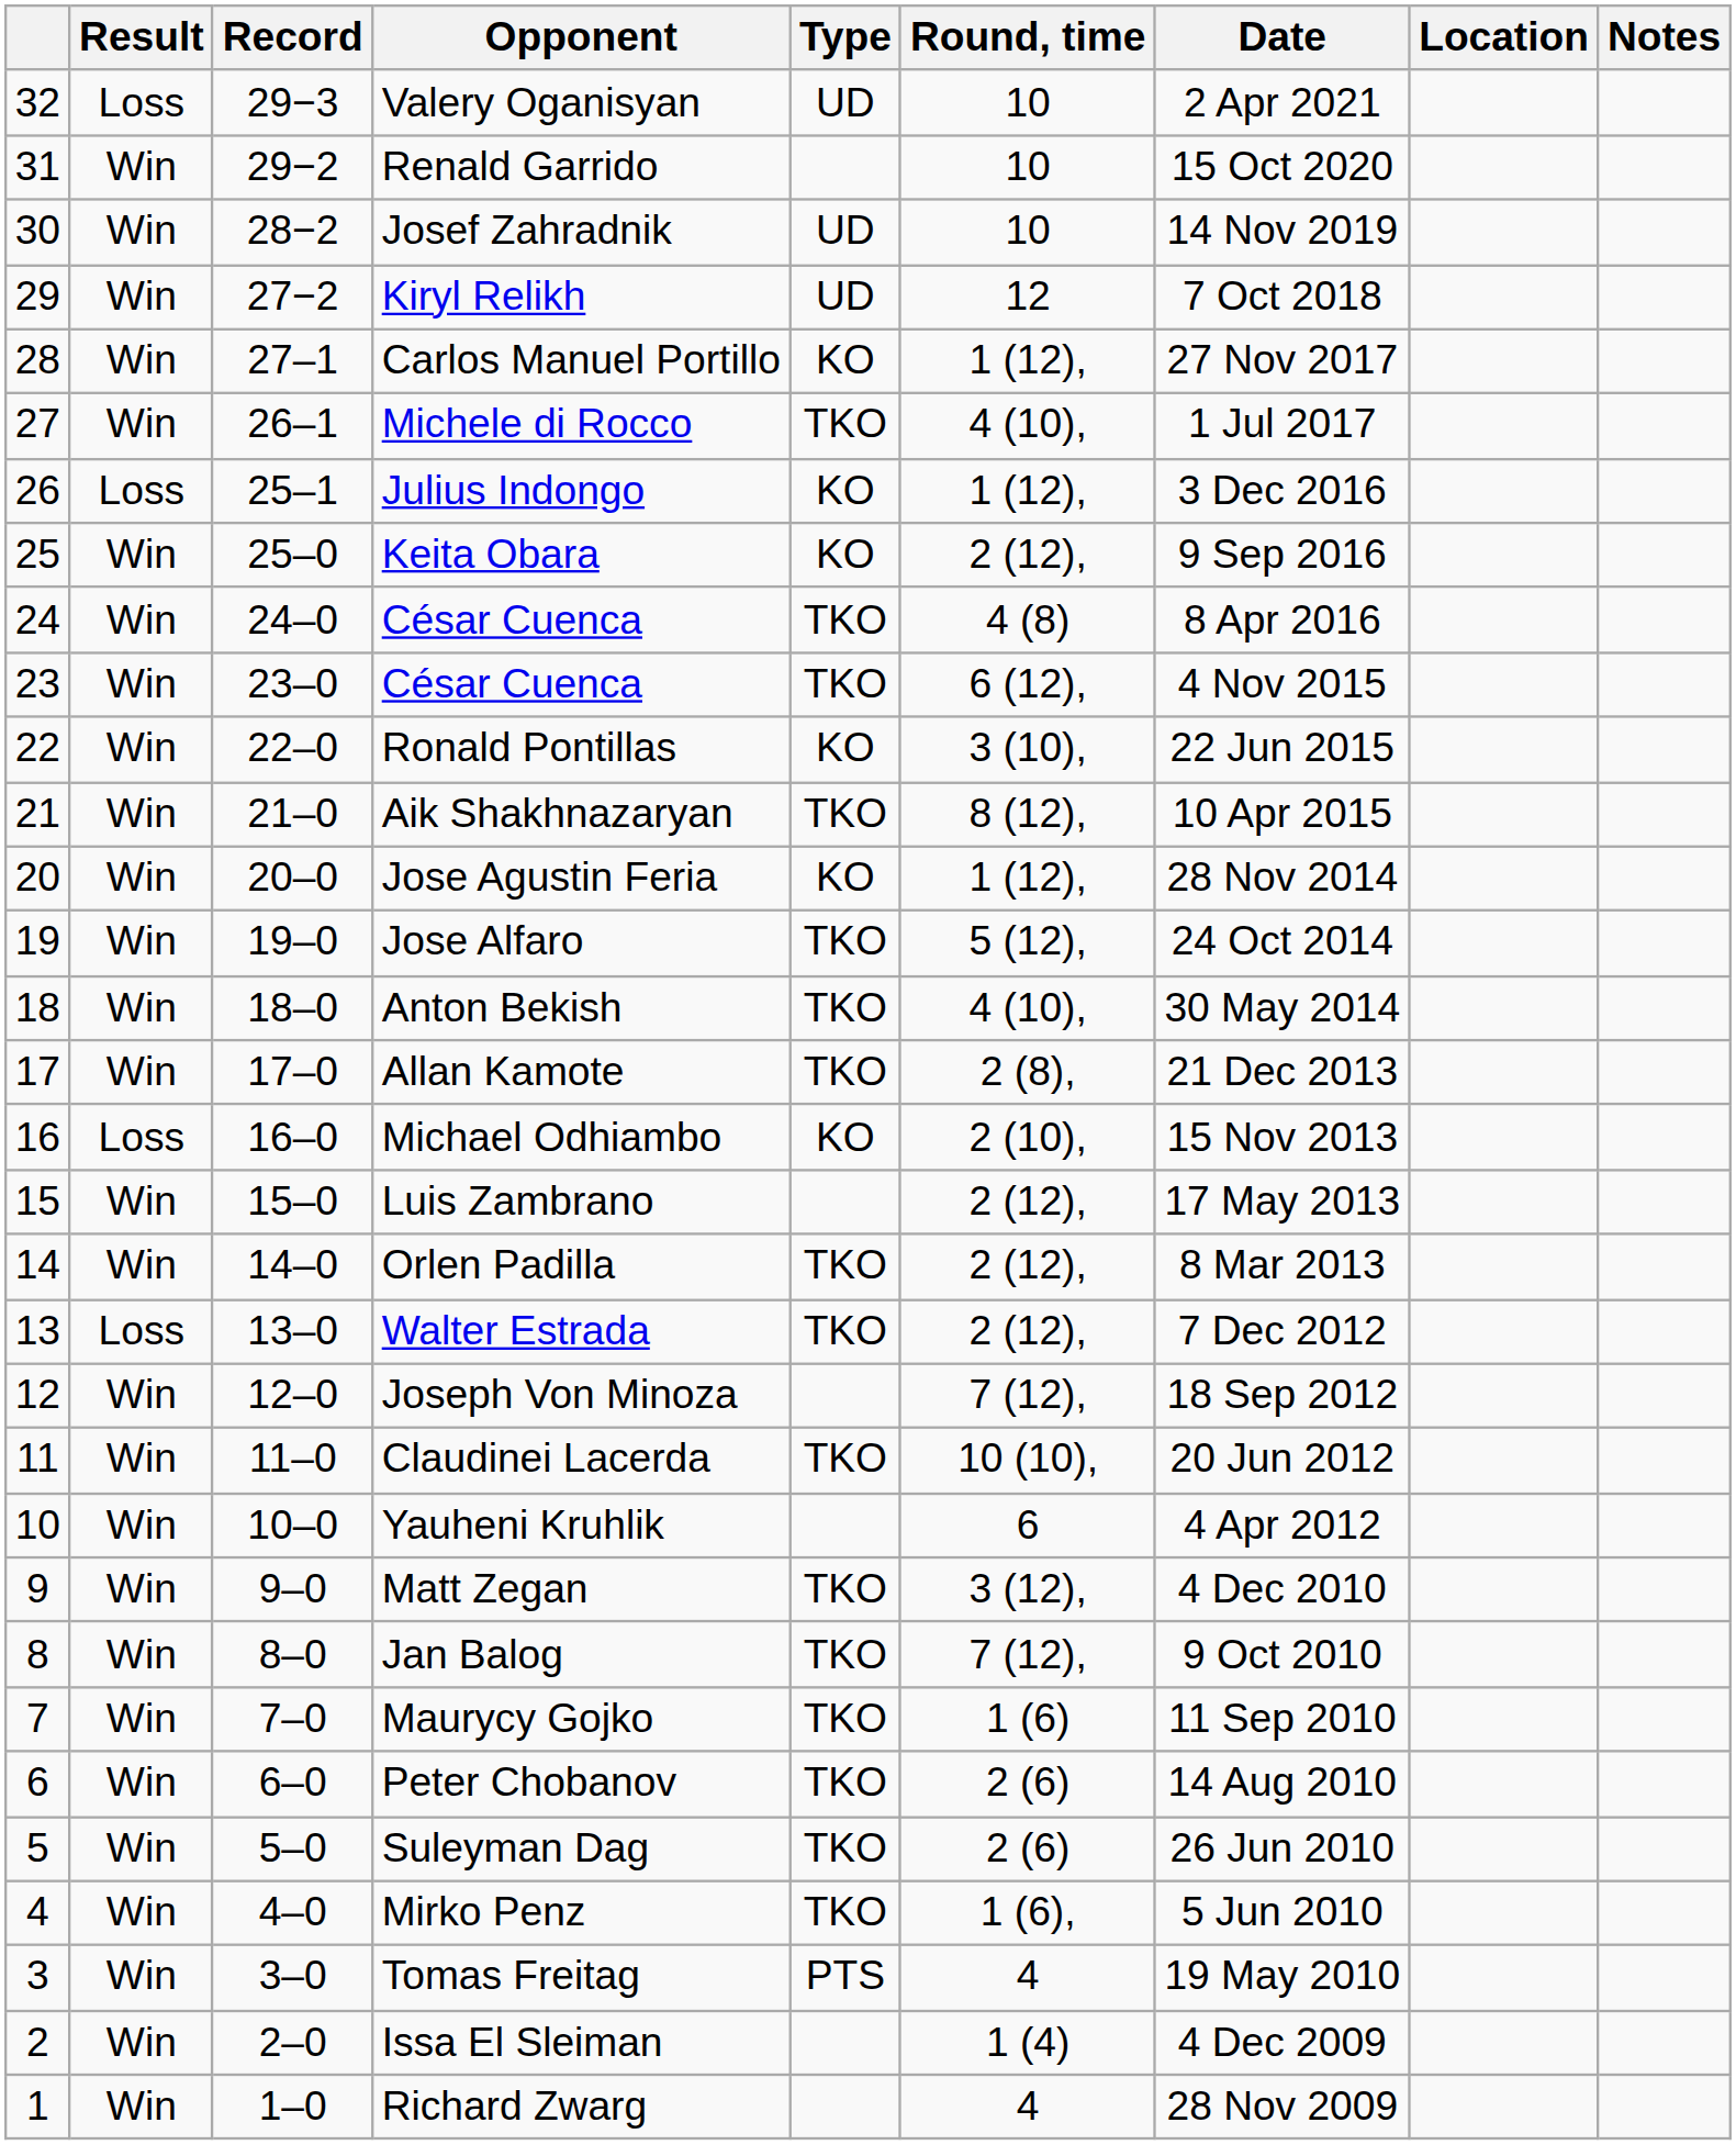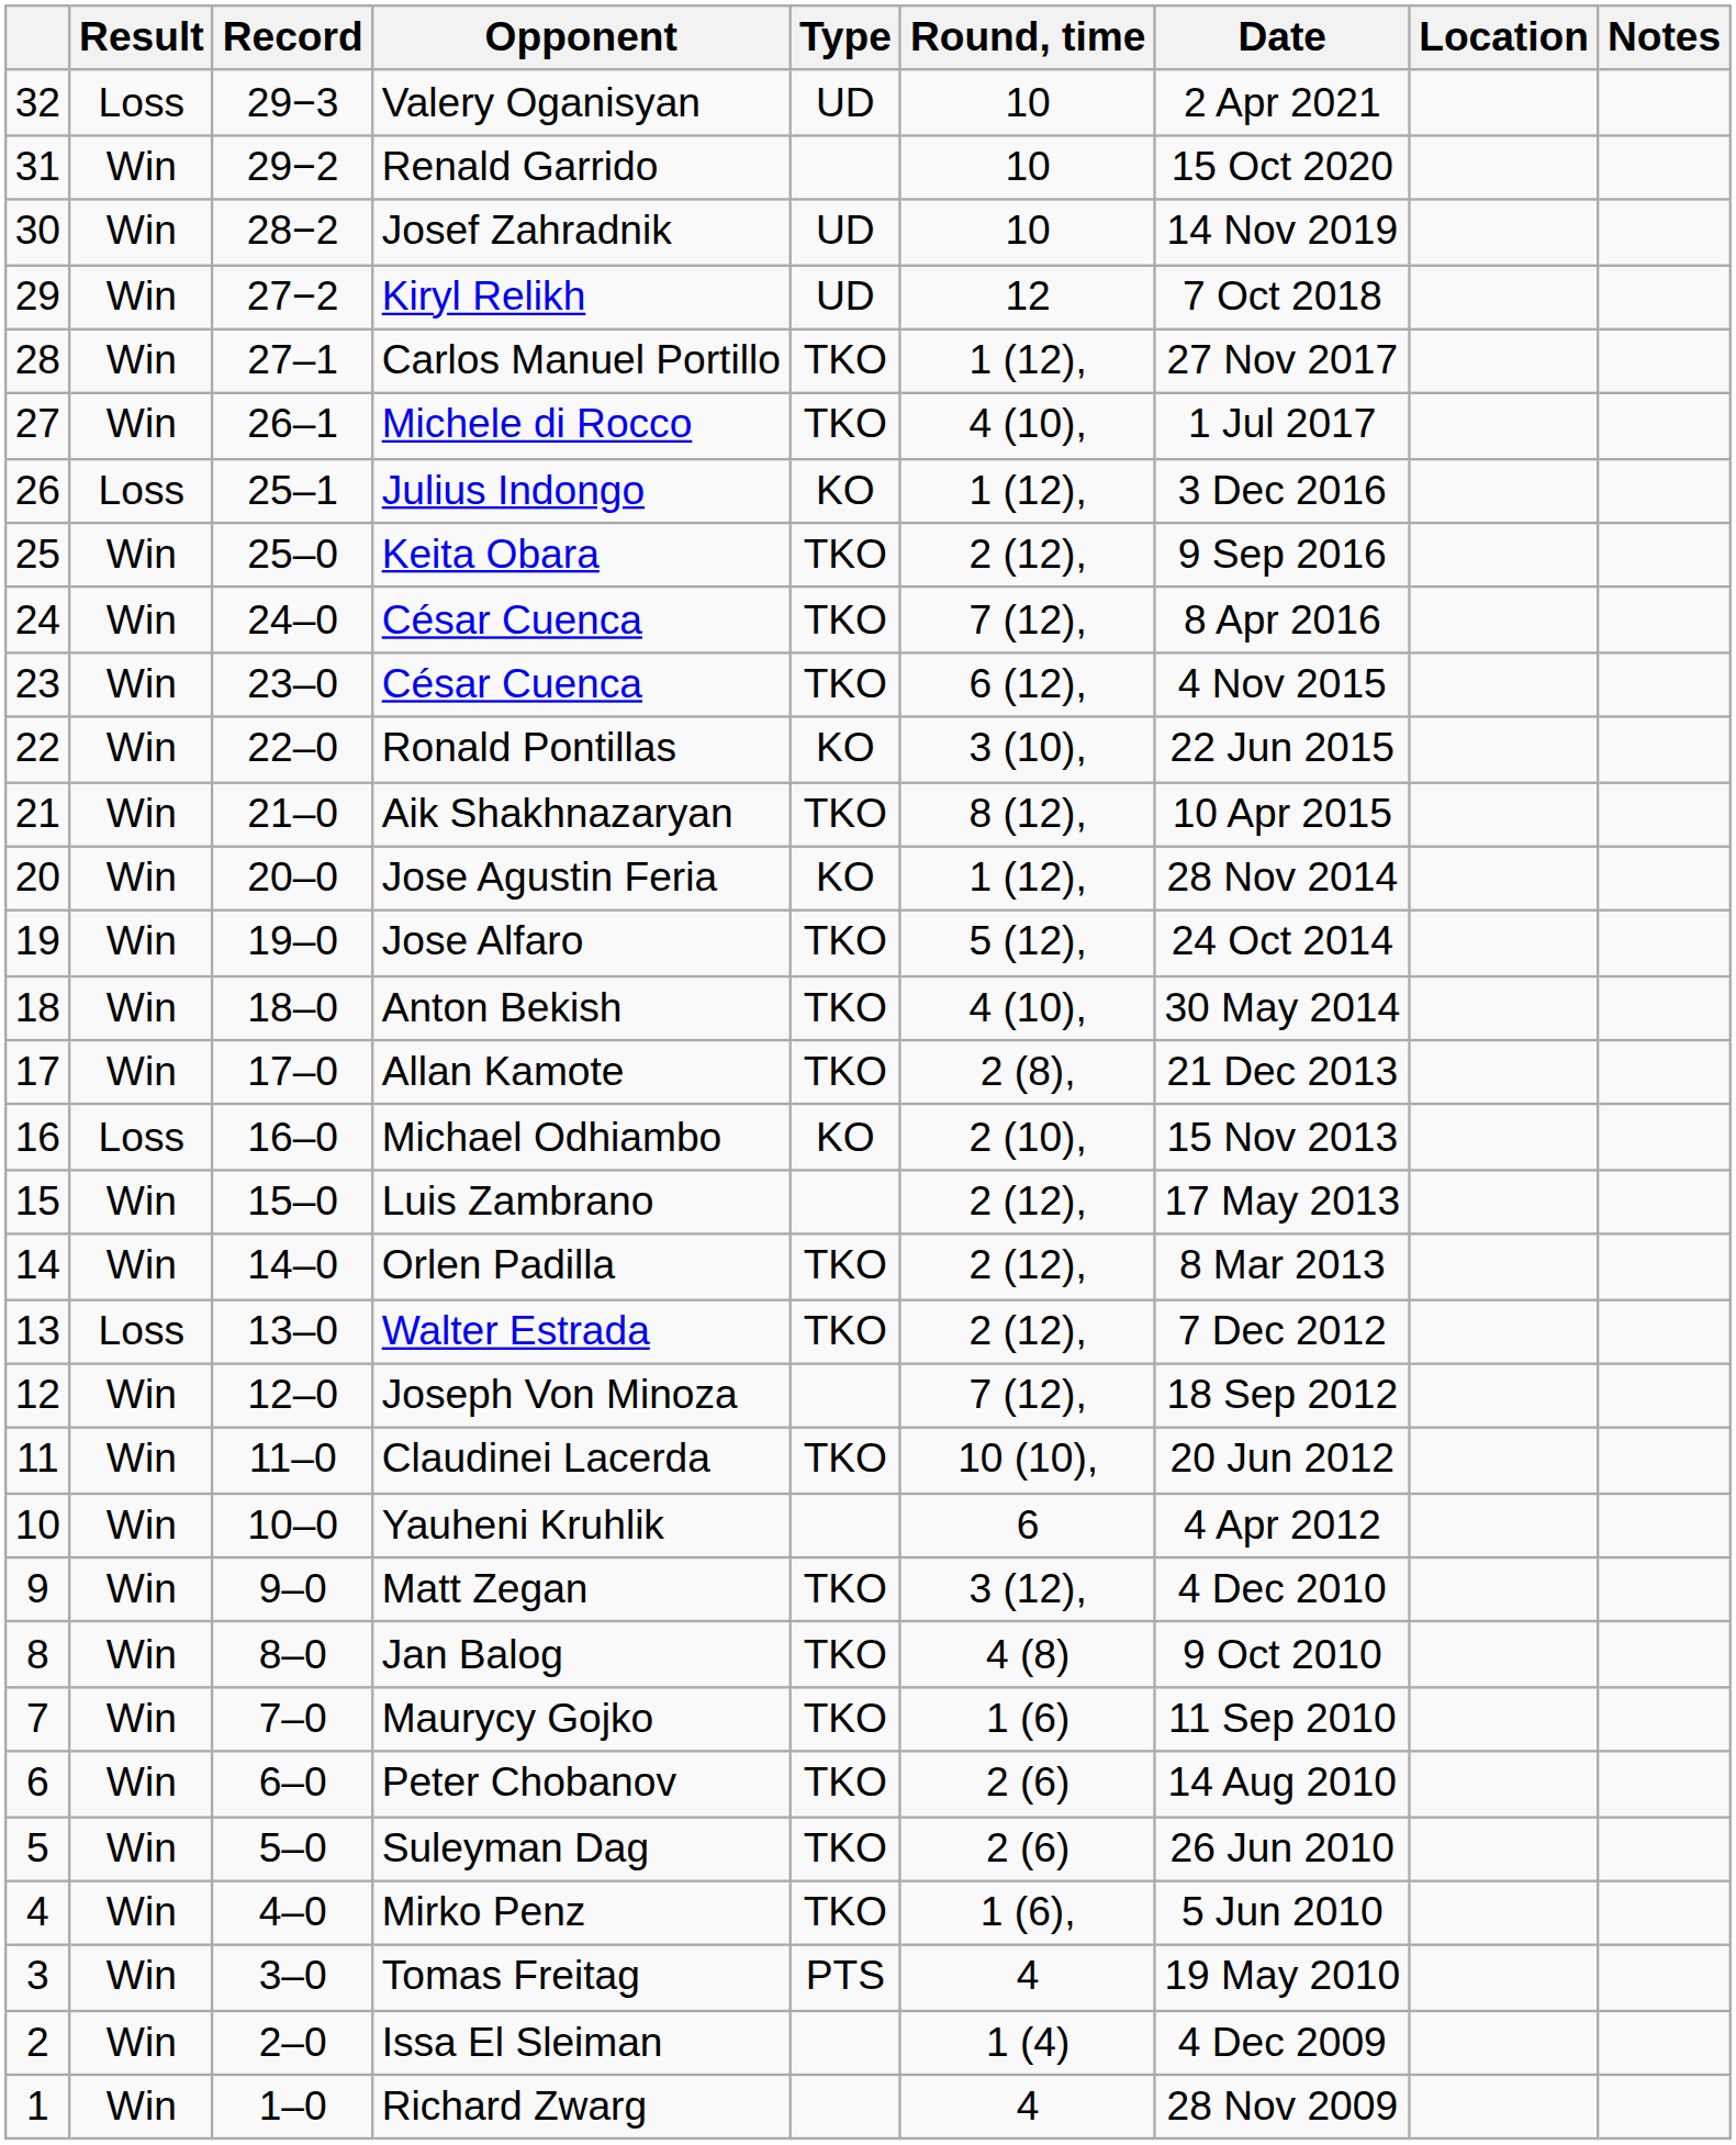Carlos Manuel Portillo | Type: KO -> TKO
Keita Obara | Type: KO -> TKO
24 / César Cuenca | Round, time: 4 (8) -> 7 (12),
Jan Balog | Round, time: 7 (12), -> 4 (8)
